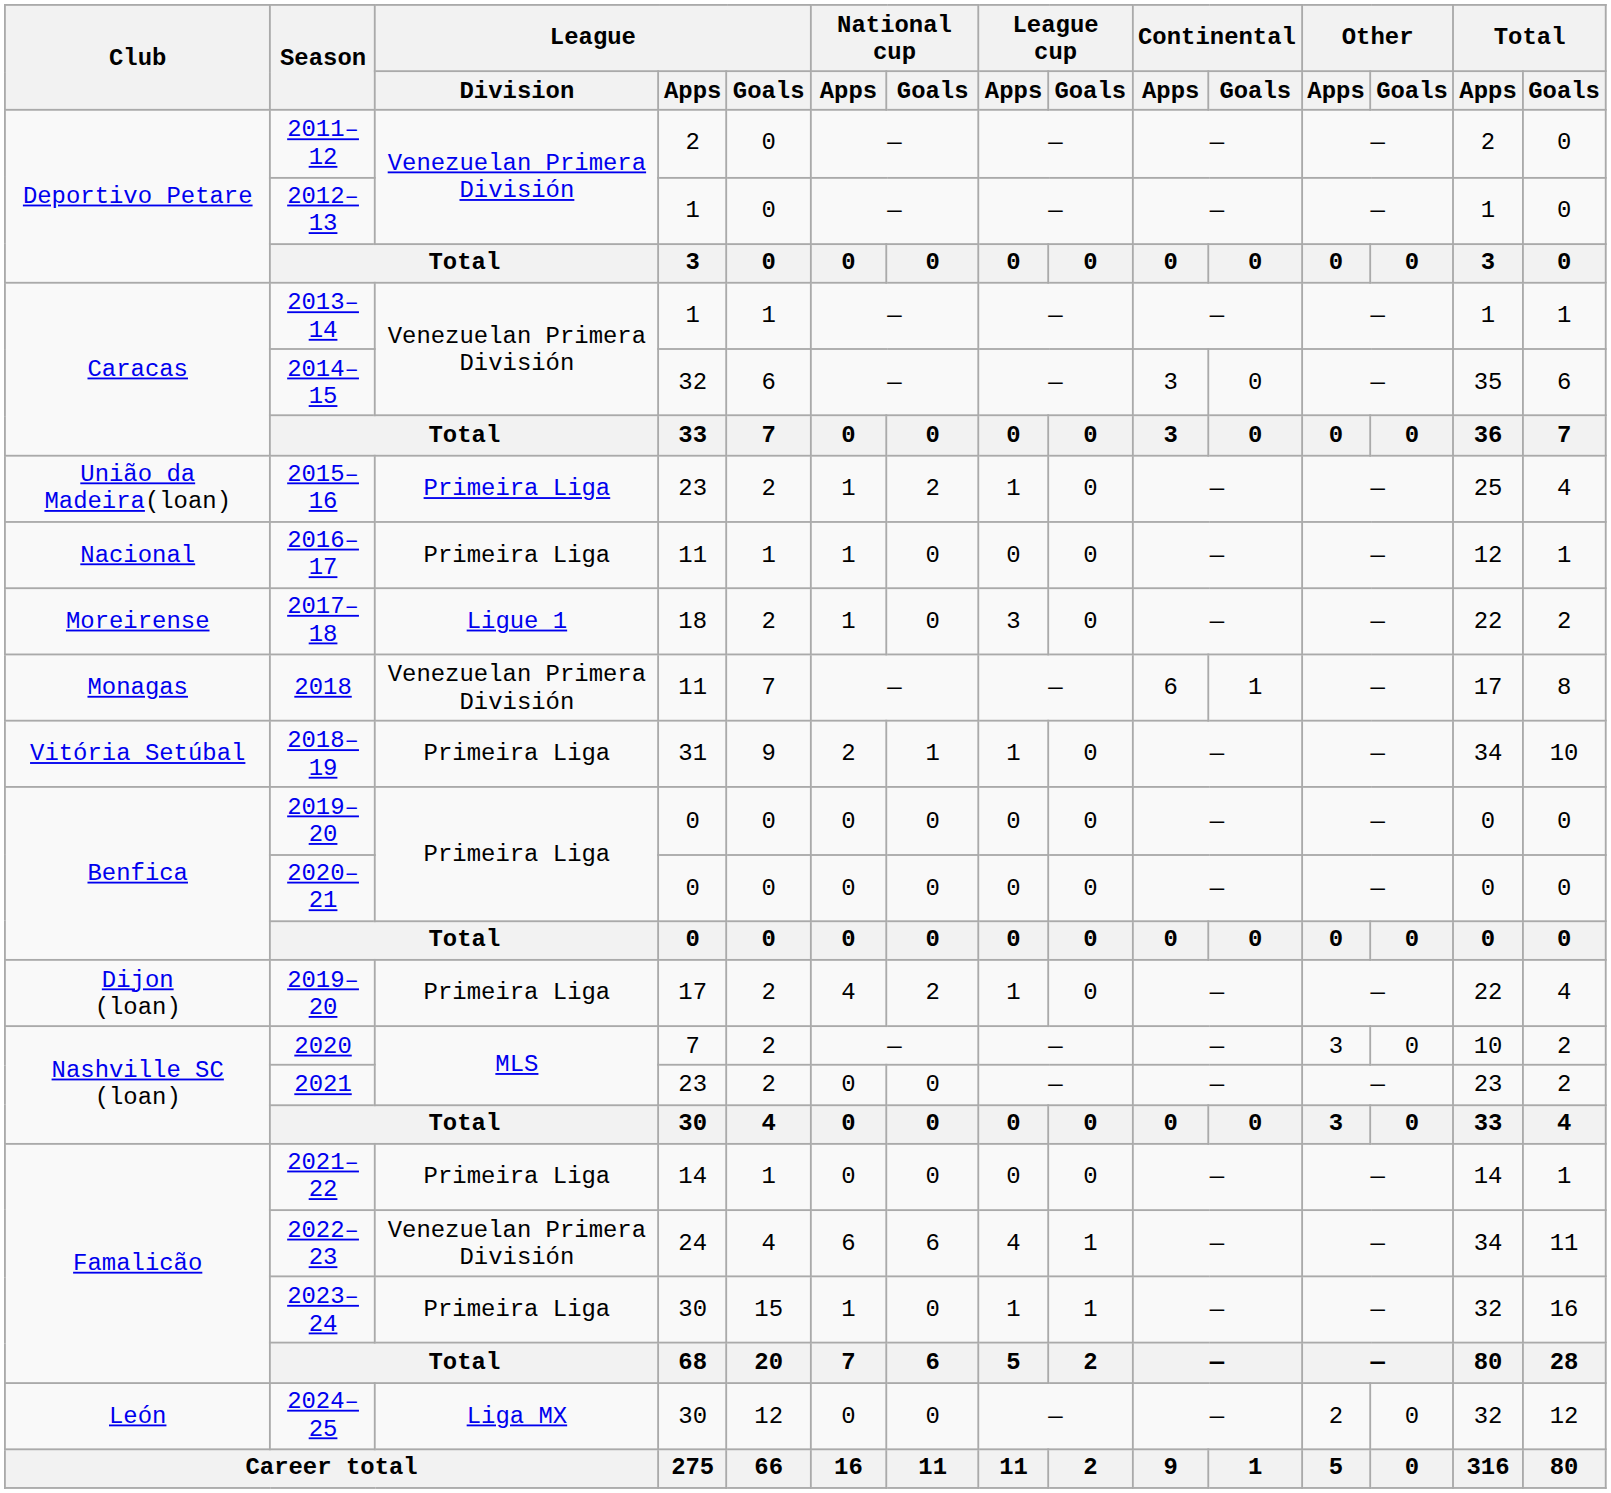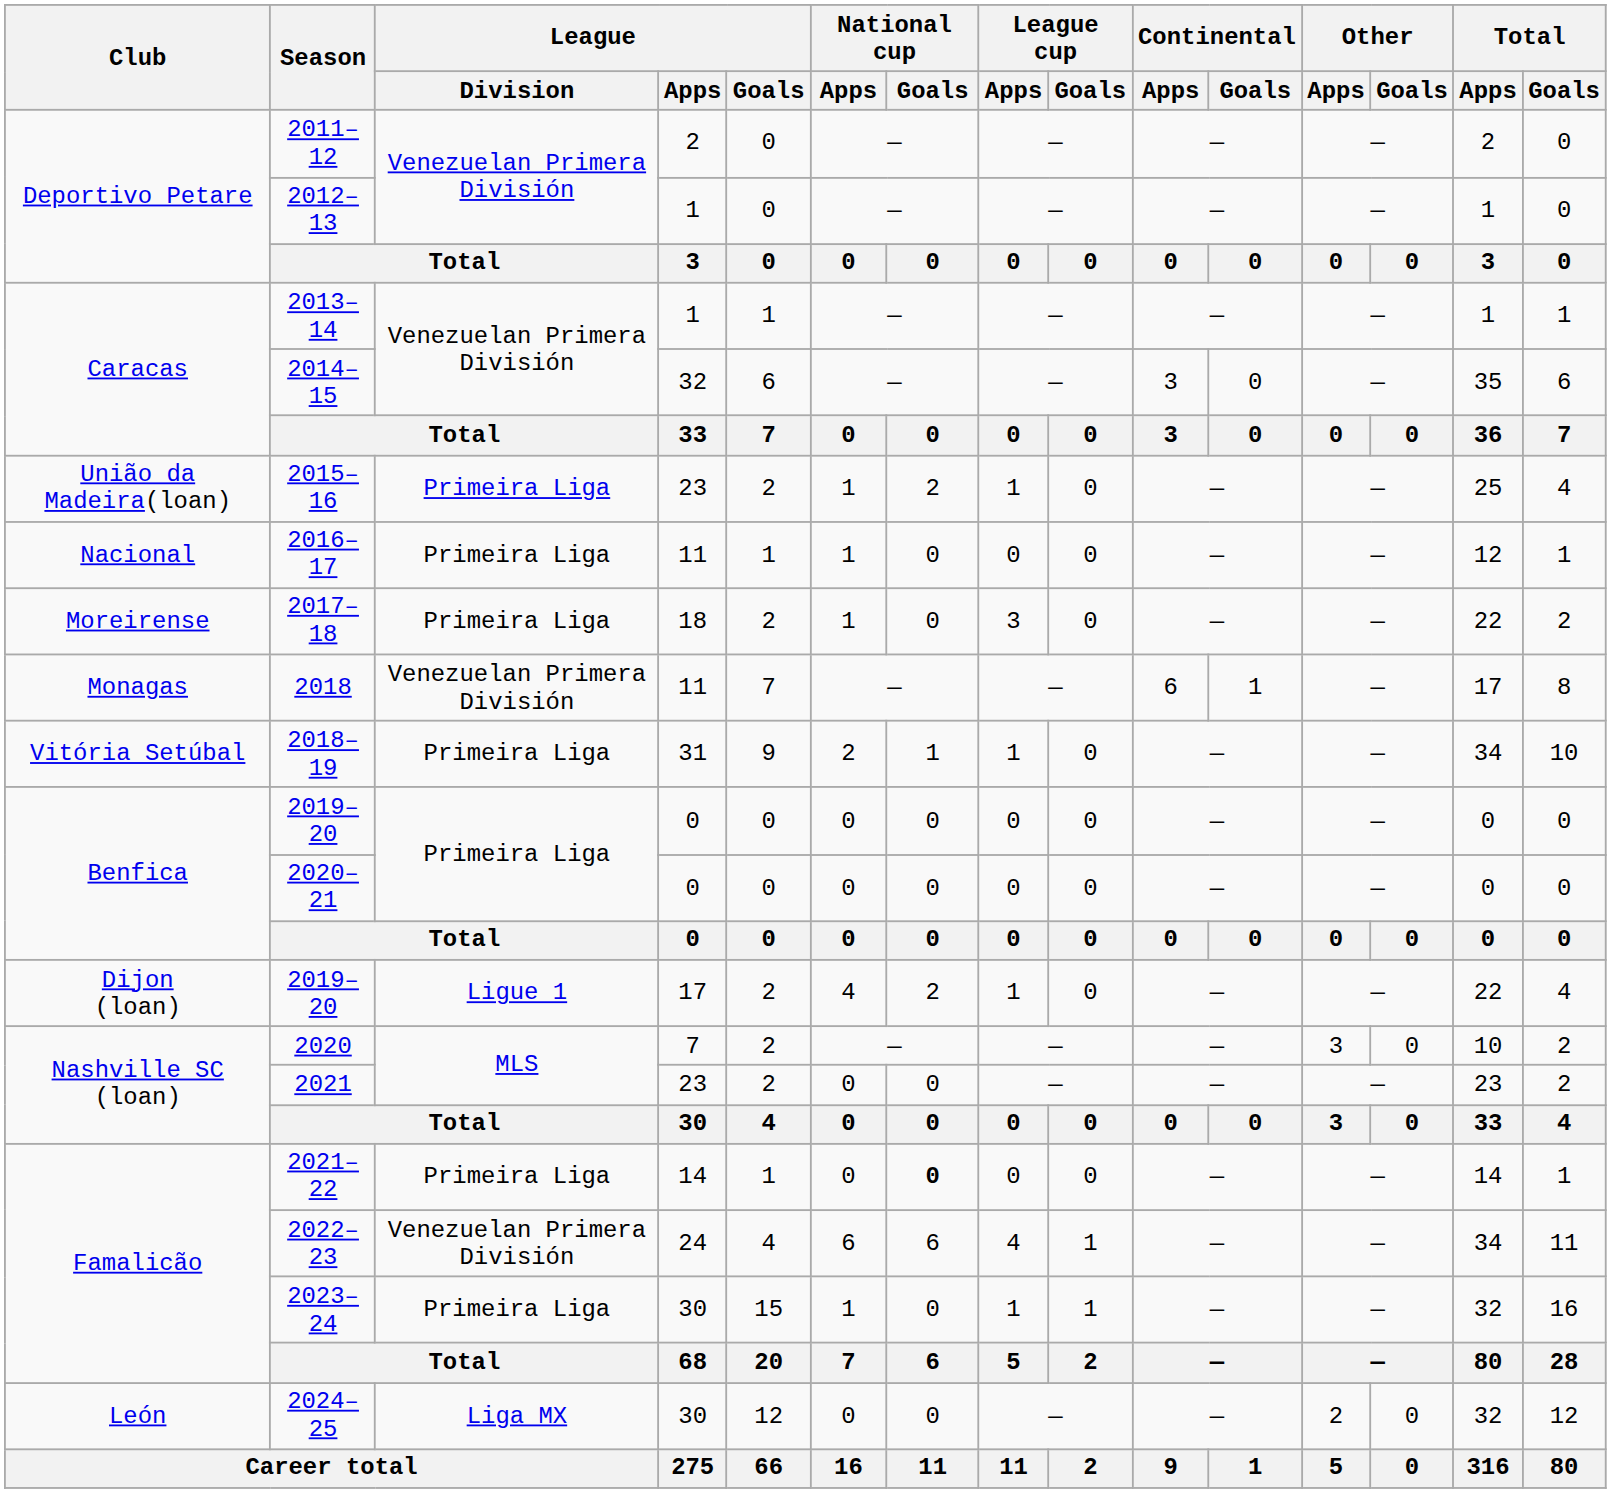2017–18 | League / Division: Ligue 1 -> Primeira Liga
2019–20 / 17 | League / Division: Primeira Liga -> Ligue 1
2021–22 | National cup / Goals: normal -> bold
